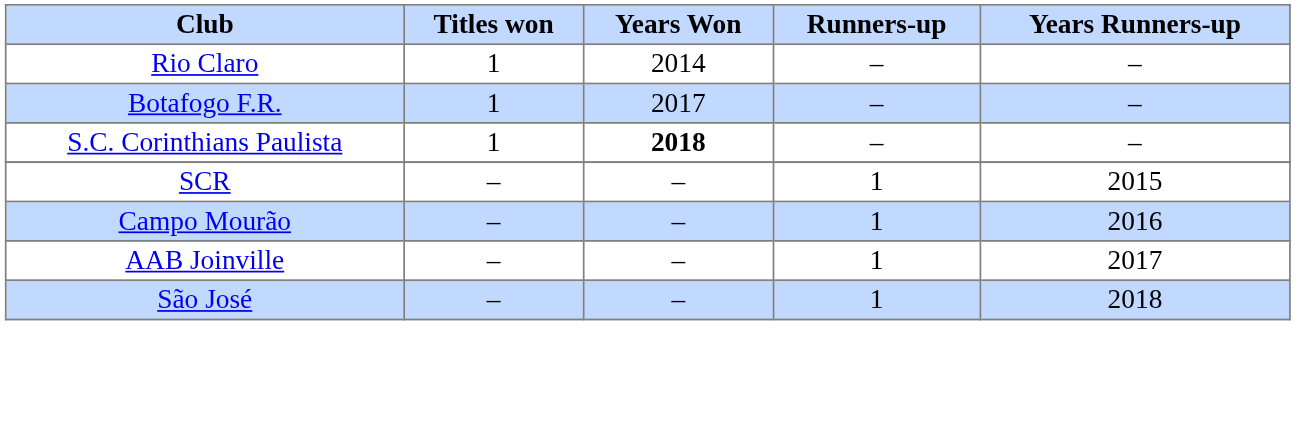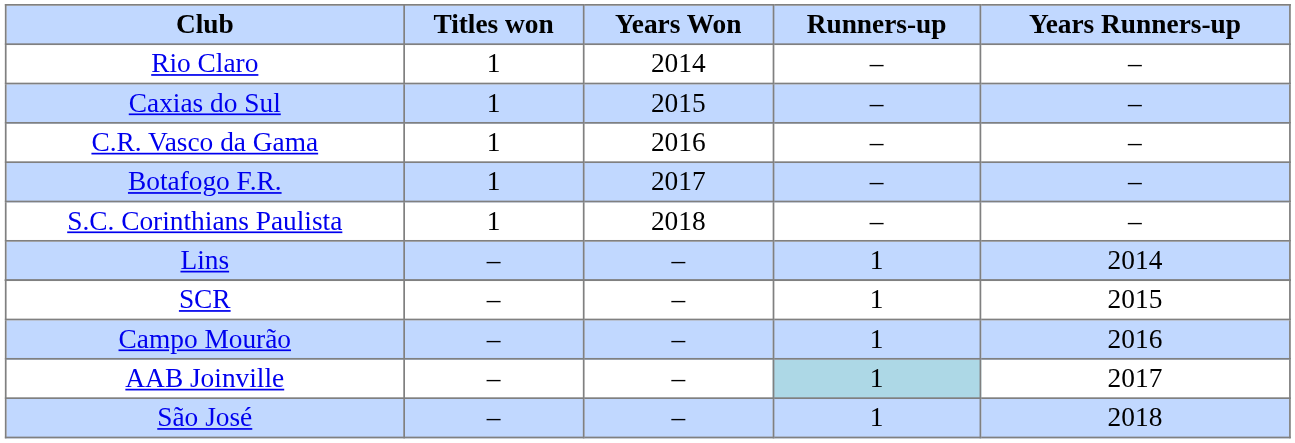+ row: Caxias do Sul | 1 | 2015 | – | –
+ row: C.R. Vasco da Gama | 1 | 2016 | – | –
S.C. Corinthians Paulista | Years Won: bold -> normal
+ row: Lins | – | – | 1 | 2014
AAB Joinville | Runners-up: no background -> lightblue background
